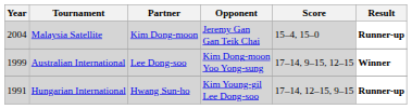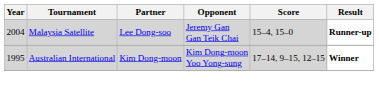Malaysia Satellite | Partner: Kim Dong-moon -> Lee Dong-soo
Australian International | Year: 1999 -> 1995
Australian International | Partner: Lee Dong-soo -> Kim Dong-moon
- row: 1991 | Hungarian International | Hwang Sun-ho | Kim Young-gil Lee Dong-soo | 17–14, 12–15, 9–15 | Runner-up
